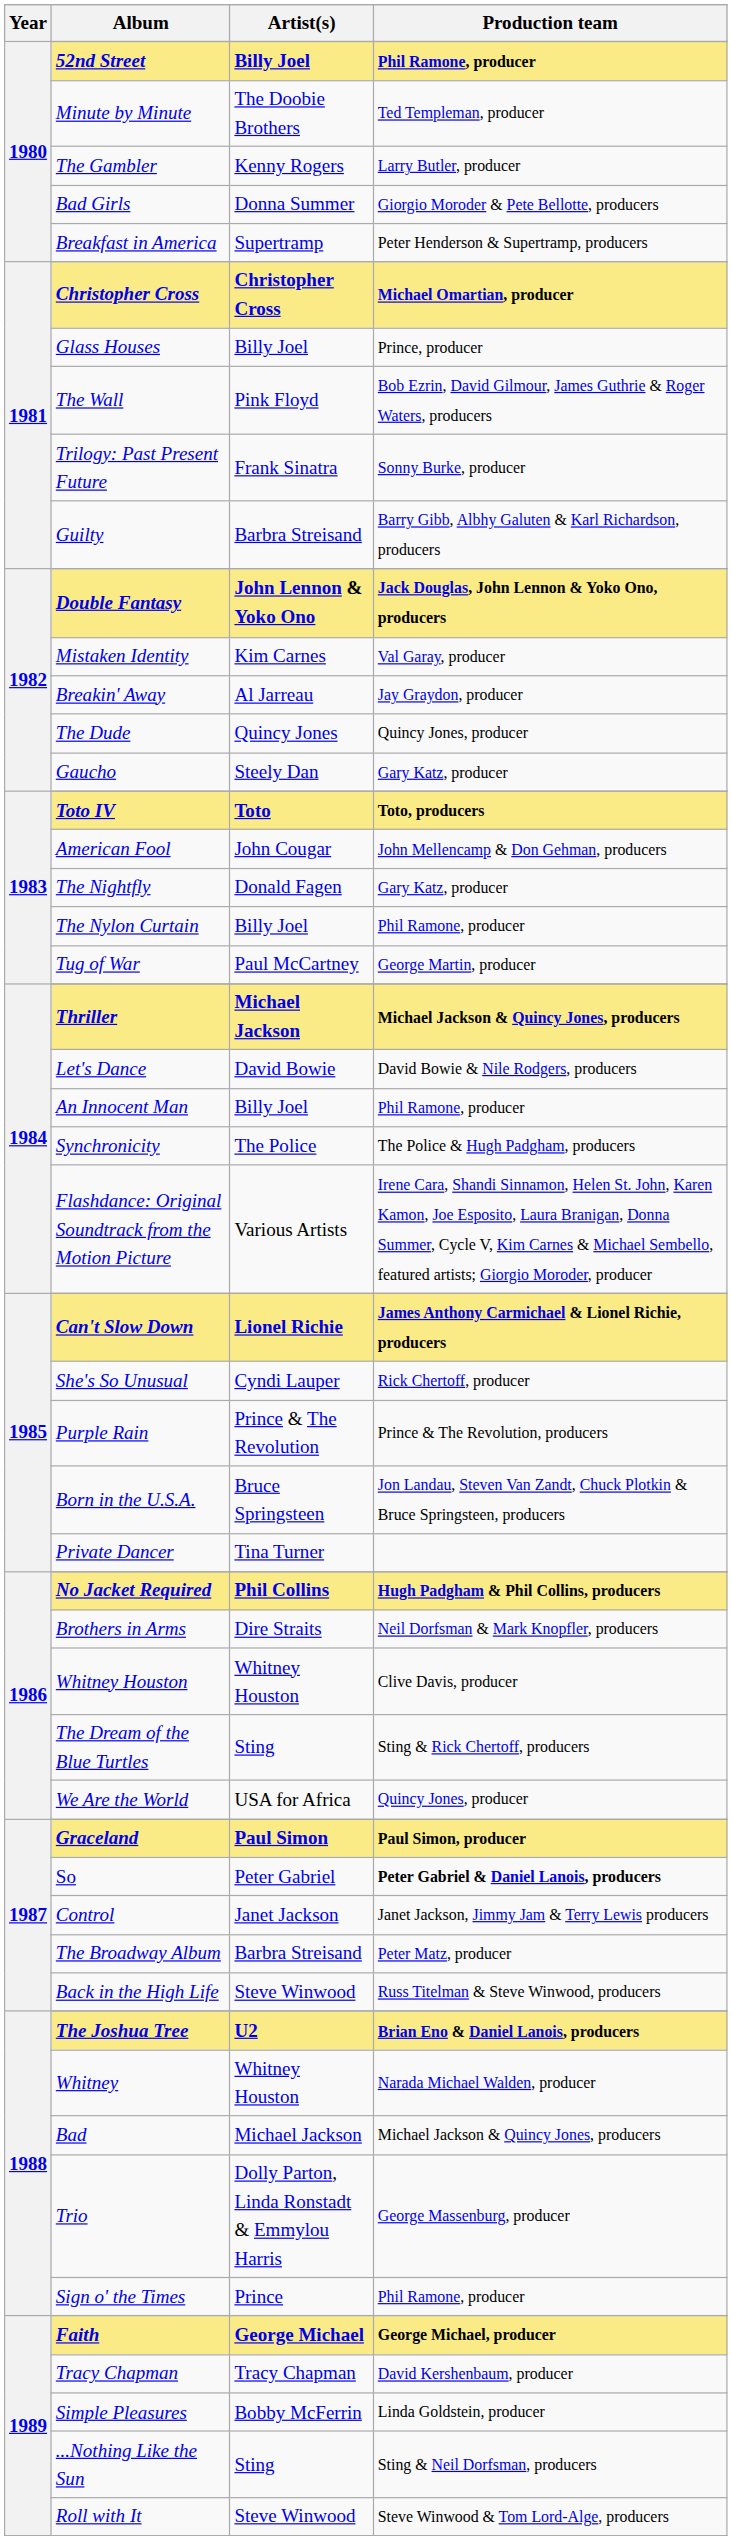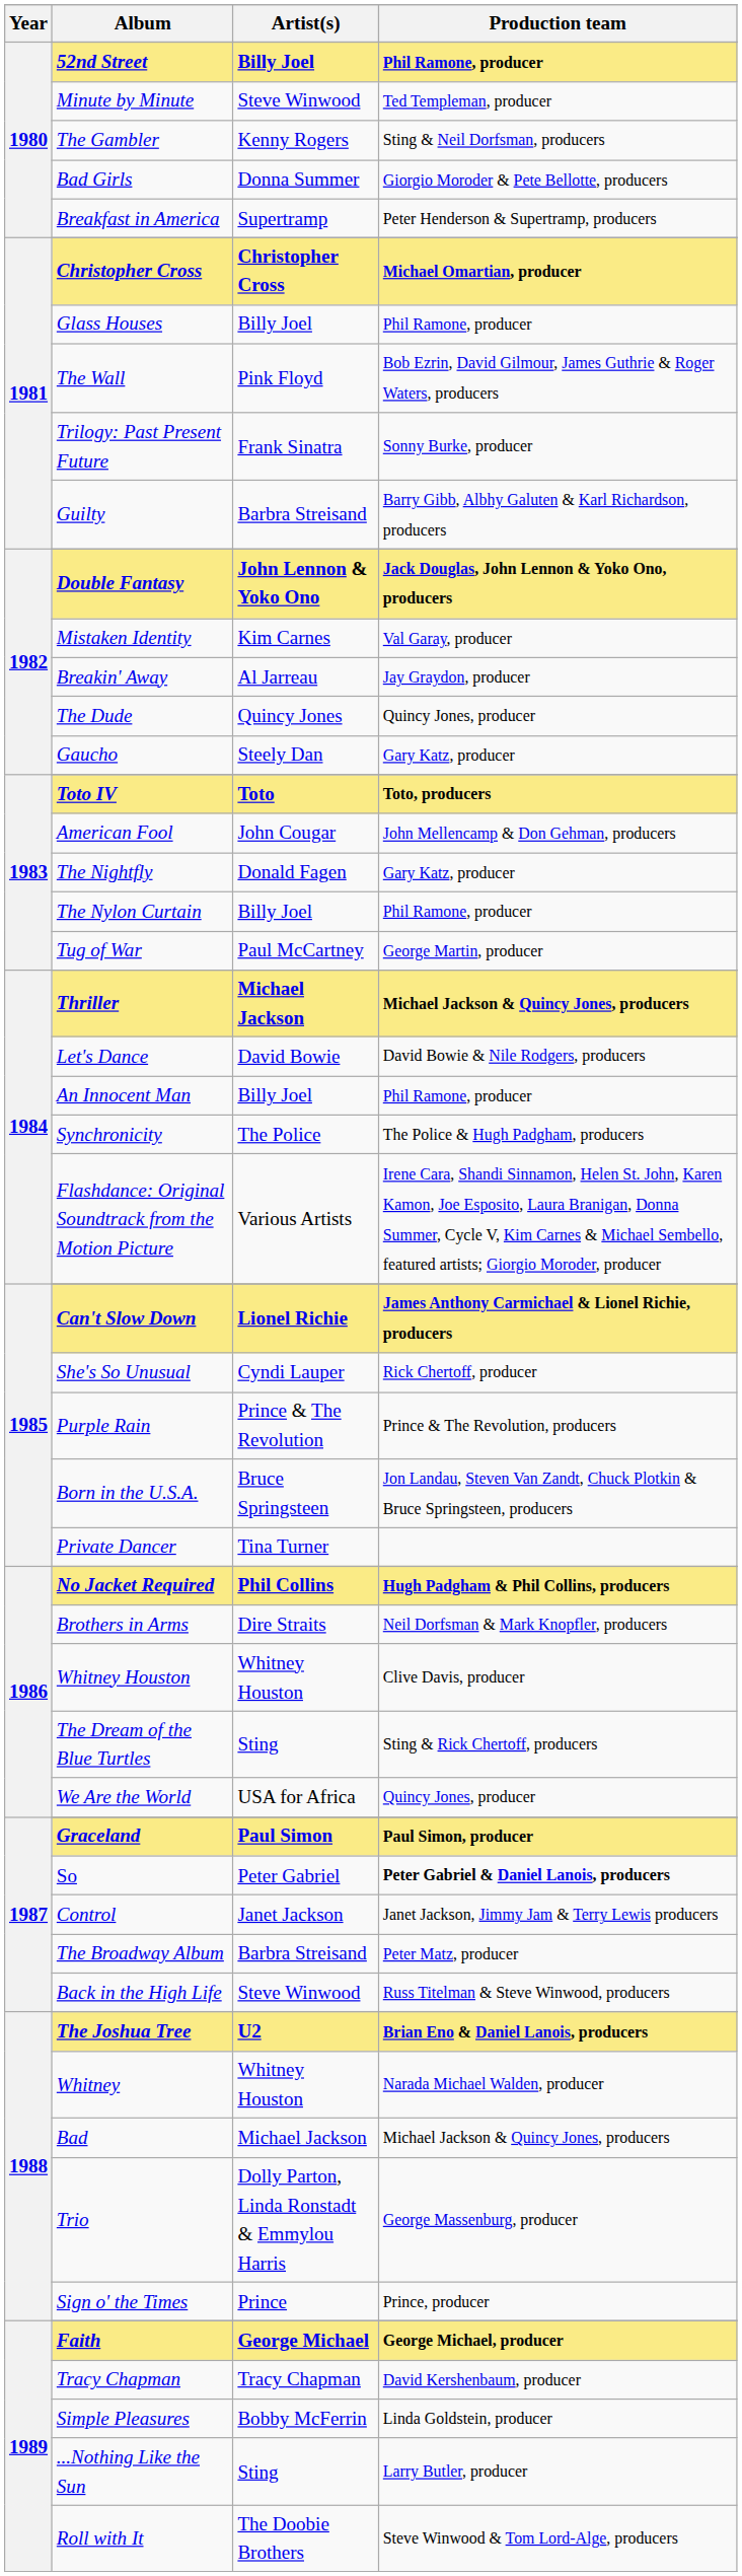Minute by Minute | Artist(s): The Doobie Brothers -> Steve Winwood
The Gambler | Production team: Larry Butler, producer -> Sting & Neil Dorfsman, producers
Glass Houses | Production team: Prince, producer -> Phil Ramone, producer
Sign o' the Times | Production team: Phil Ramone, producer -> Prince, producer
...Nothing Like the Sun | Production team: Sting & Neil Dorfsman, producers -> Larry Butler, producer
Roll with It | Artist(s): Steve Winwood -> The Doobie Brothers
